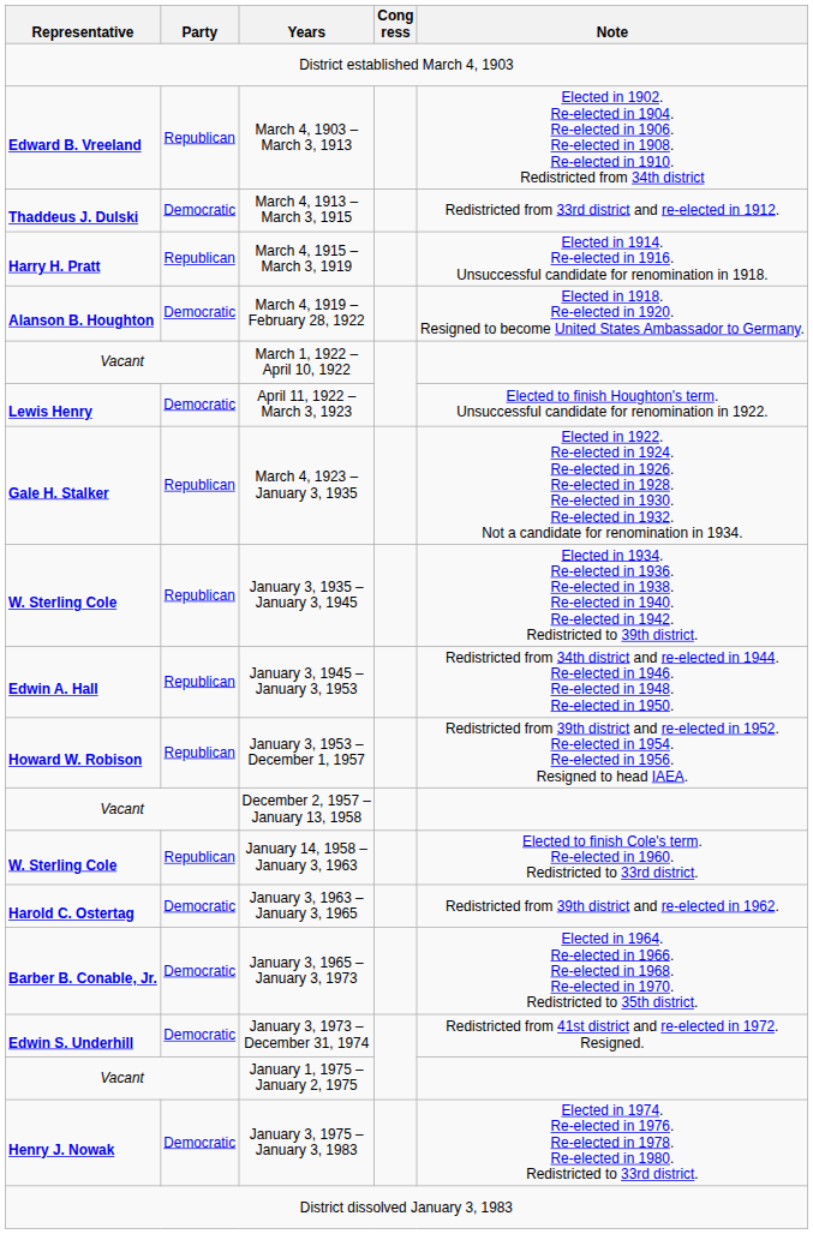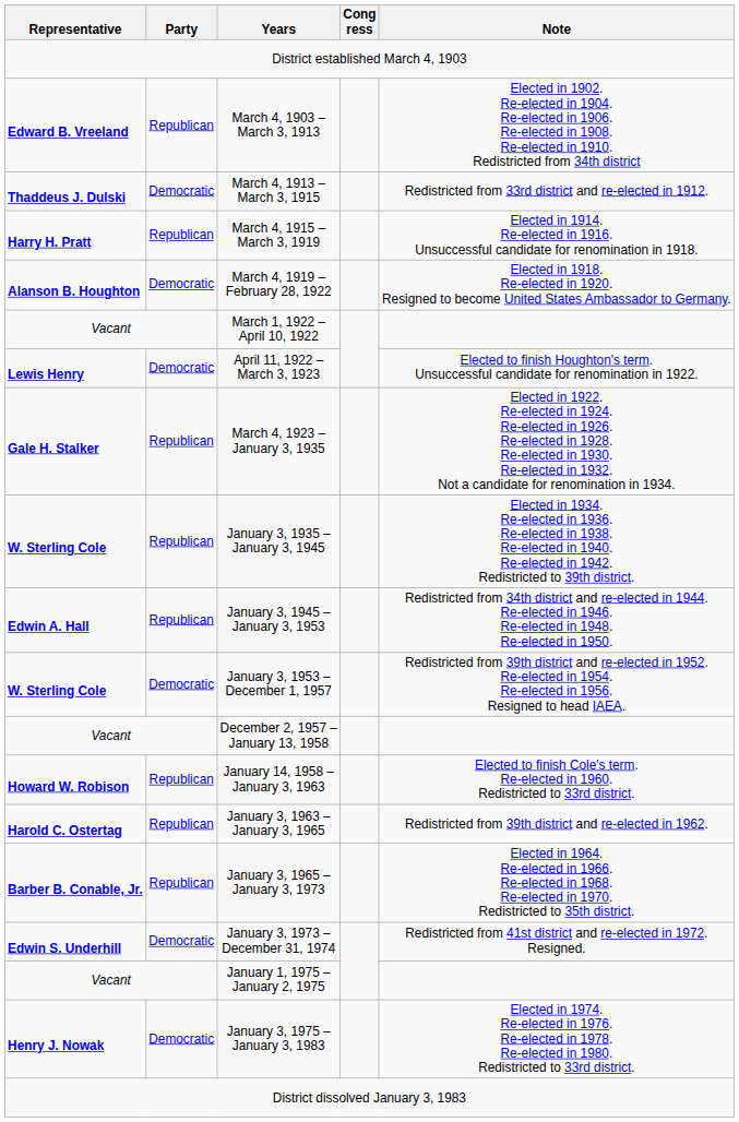January 3, 1953 – December 1, 1957 | Representative: Howard W. Robison -> W. Sterling Cole
January 3, 1953 – December 1, 1957 | Party: Republican -> Democratic
January 14, 1958 – January 3, 1963 | Representative: W. Sterling Cole -> Howard W. Robison
January 3, 1963 – January 3, 1965 | Party: Democratic -> Republican
January 3, 1965 – January 3, 1973 | Party: Democratic -> Republican
